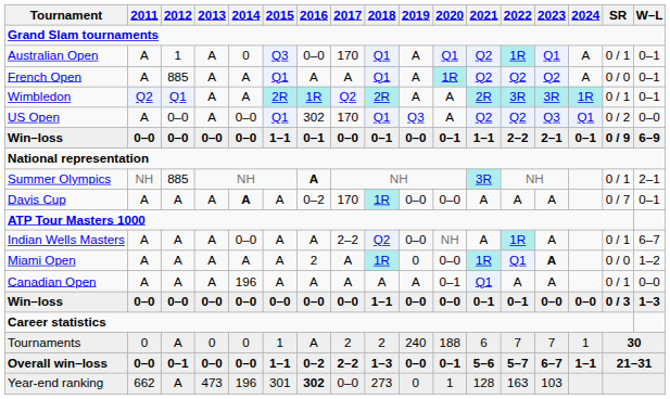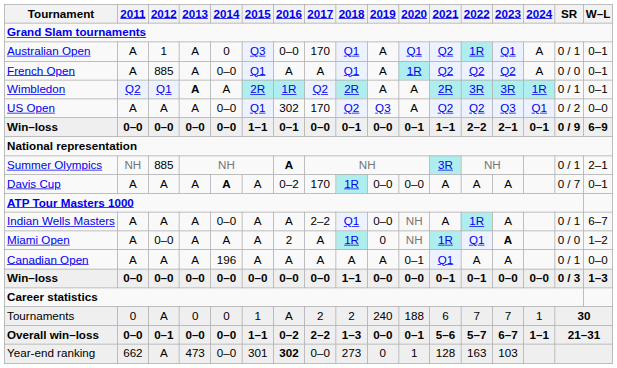French Open | 2014: A -> 0–0
Wimbledon | 2013: normal -> bold
US Open | 2012: 0–0 -> A
US Open | 2018: Q1 -> Q2
Indian Wells Masters | 2018: Q2 -> Q1
Miami Open | 2012: A -> 0–0
Miami Open | 2020: 0–0 -> NH
Year-end ranking | 2014: 196 -> 0–0
